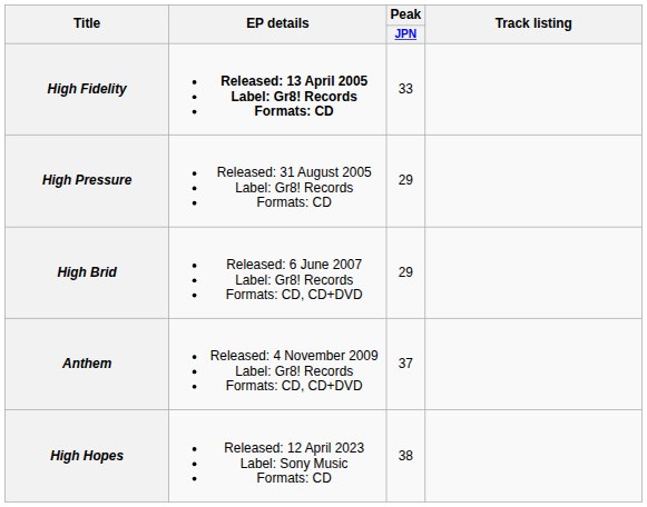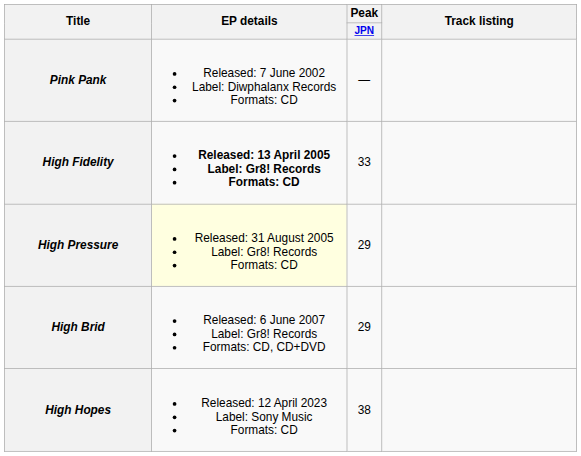+ row: Pink Pank | Released: 7 June 2002 Label: Diwphalanx Records Formats: CD | —
High Pressure | EP details: no background -> lightyellow background
- row: Anthem | Released: 4 November 2009 Label: Gr8! Records Formats: CD, CD+DVD | 37
